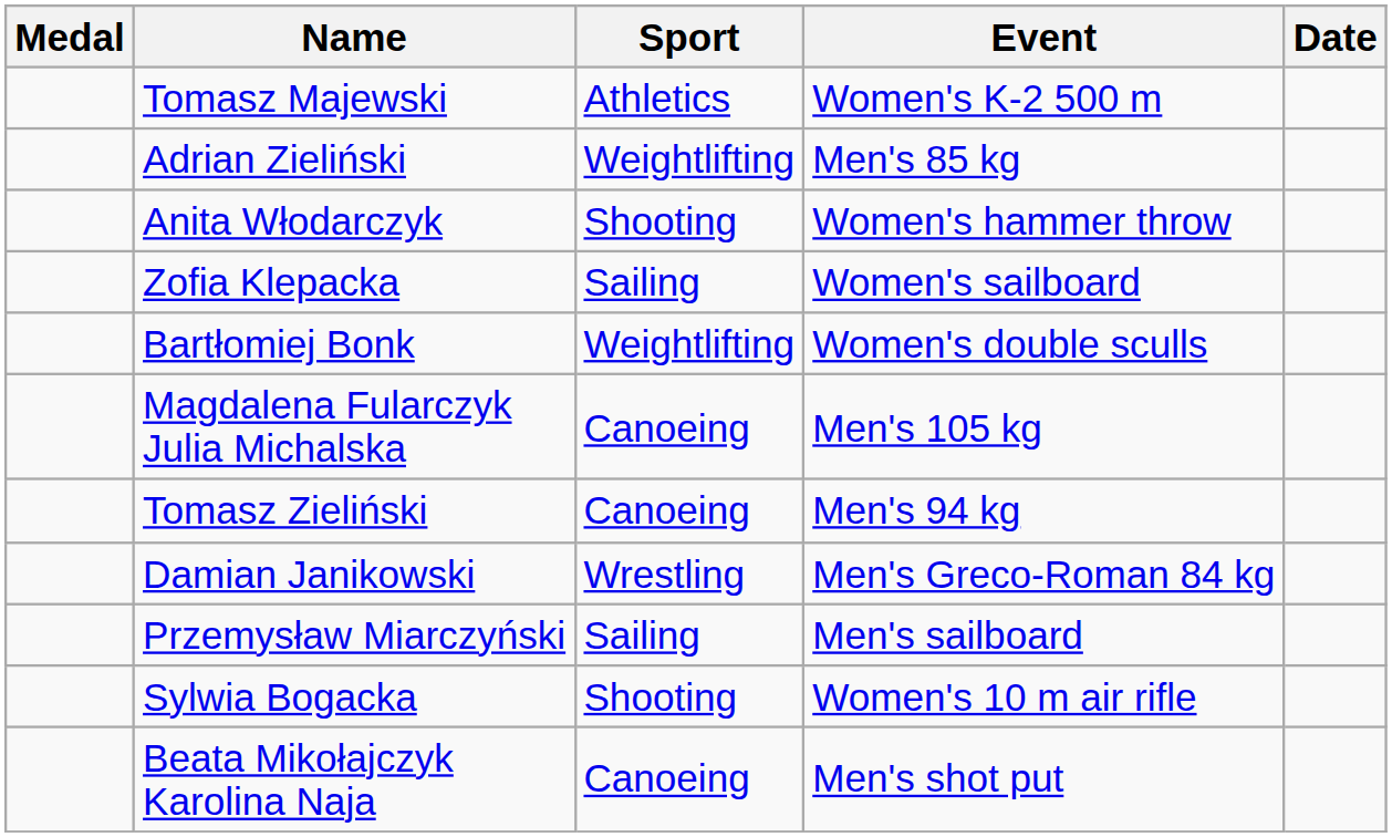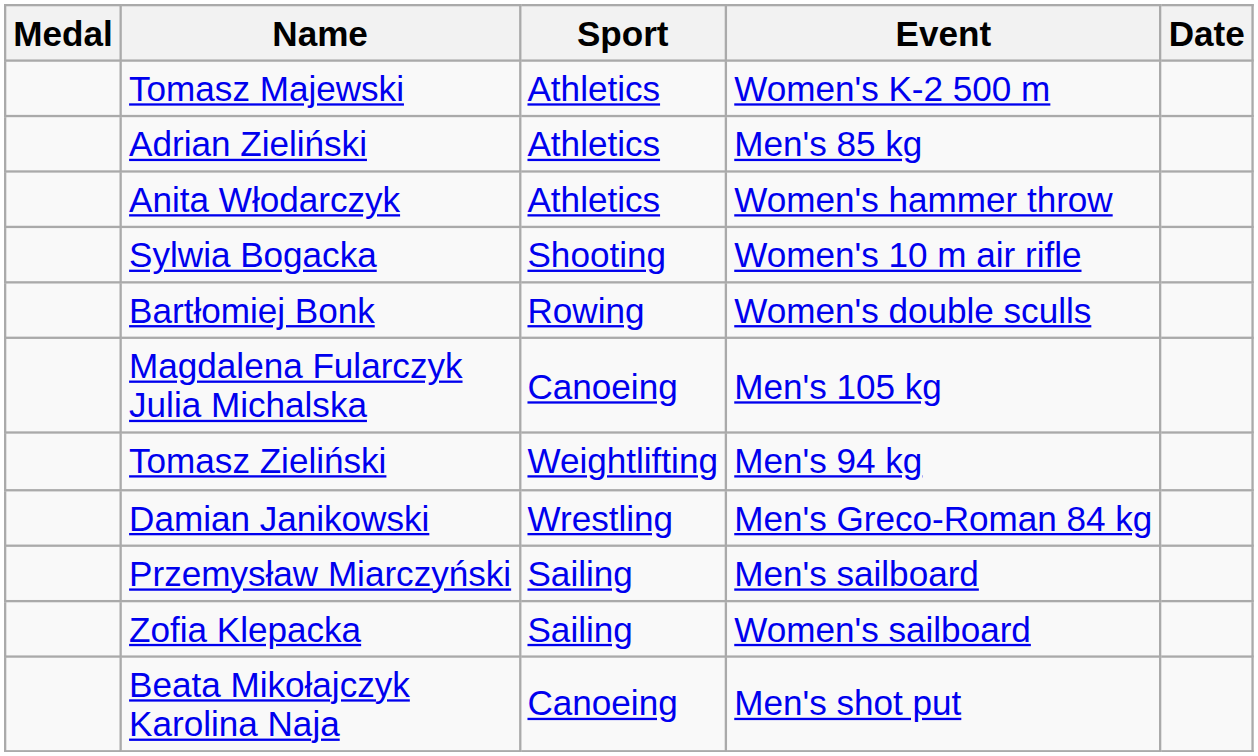Adrian Zieliński | Sport: Weightlifting -> Athletics
Anita Włodarczyk | Sport: Shooting -> Athletics
rows swapped: Sylwia Bogacka <-> Zofia Klepacka
Bartłomiej Bonk | Sport: Weightlifting -> Rowing
Tomasz Zieliński | Sport: Canoeing -> Weightlifting
